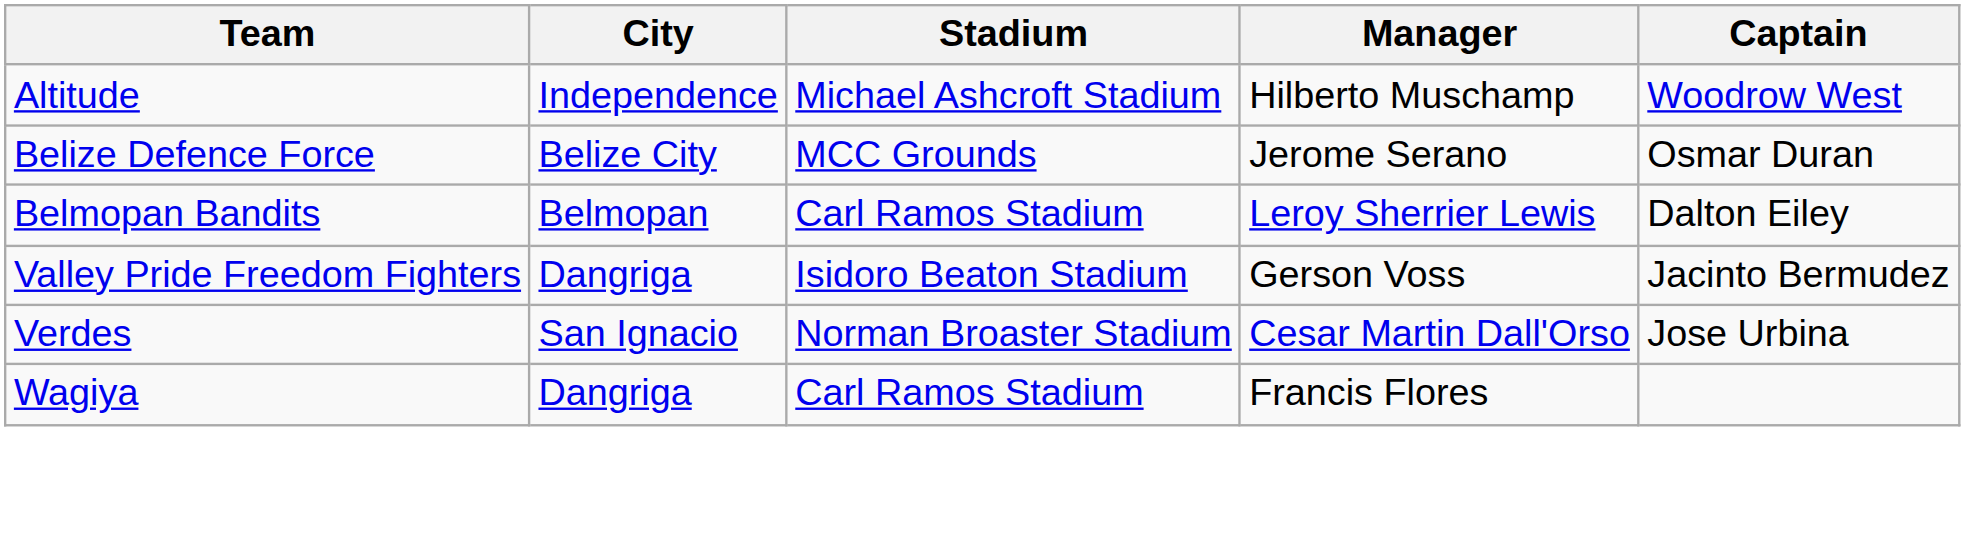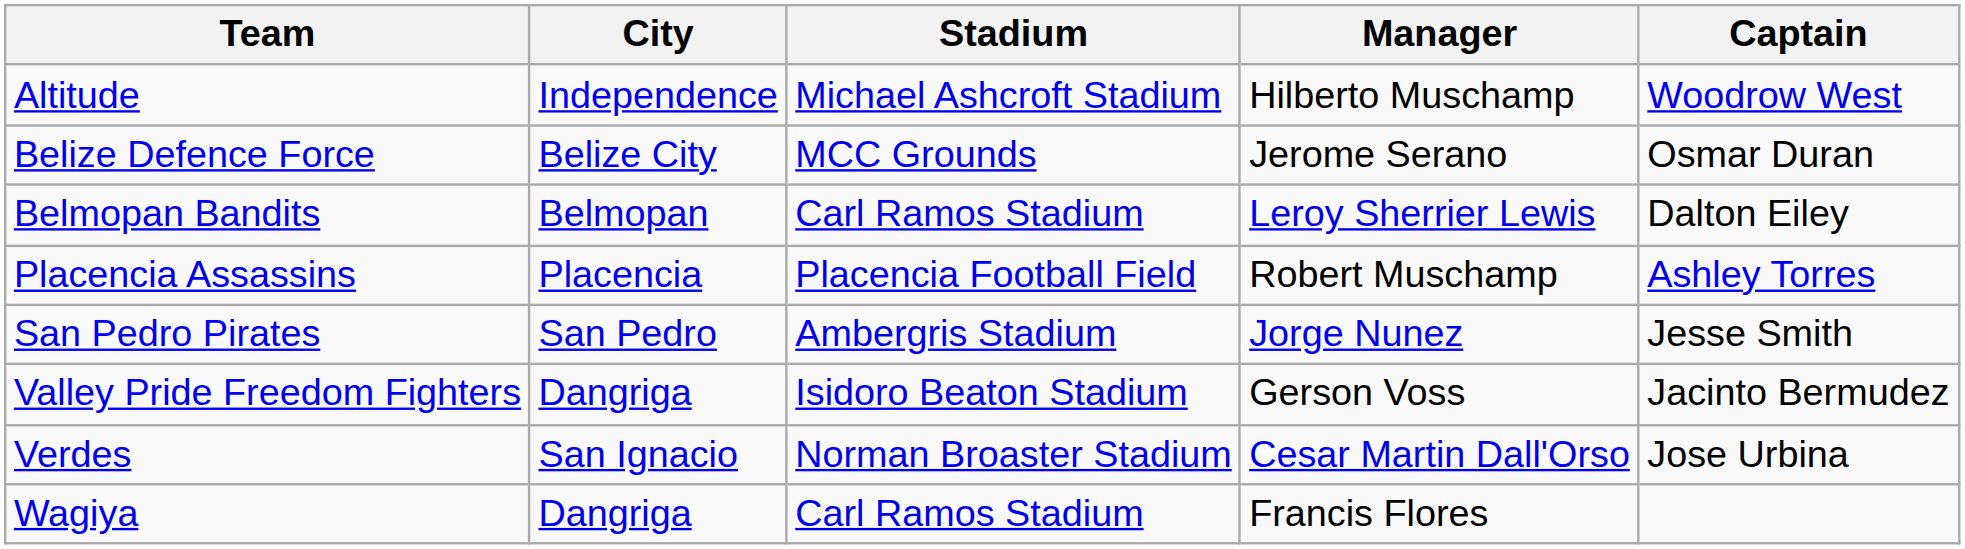+ row: Placencia Assassins | Placencia | Placencia Football Field | Robert Muschamp | Ashley Torres
+ row: San Pedro Pirates | San Pedro | Ambergris Stadium | Jorge Nunez | Jesse Smith
